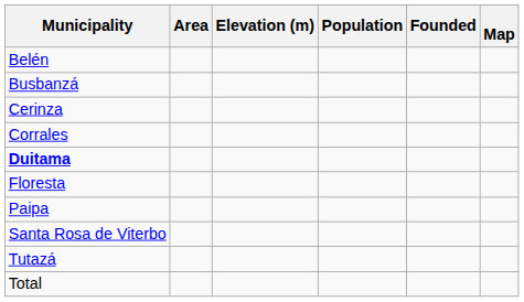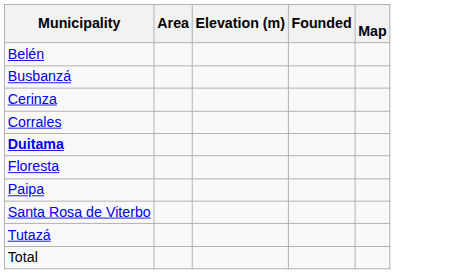- column: Population
